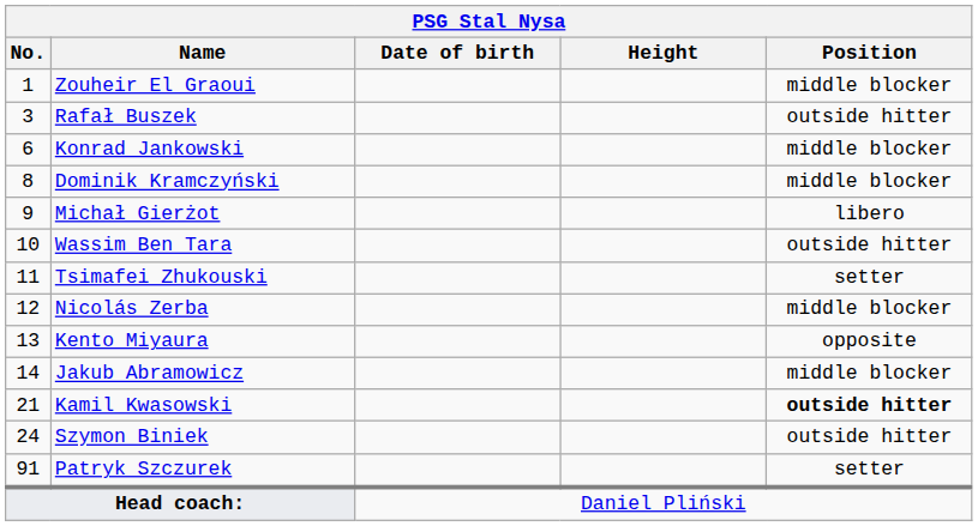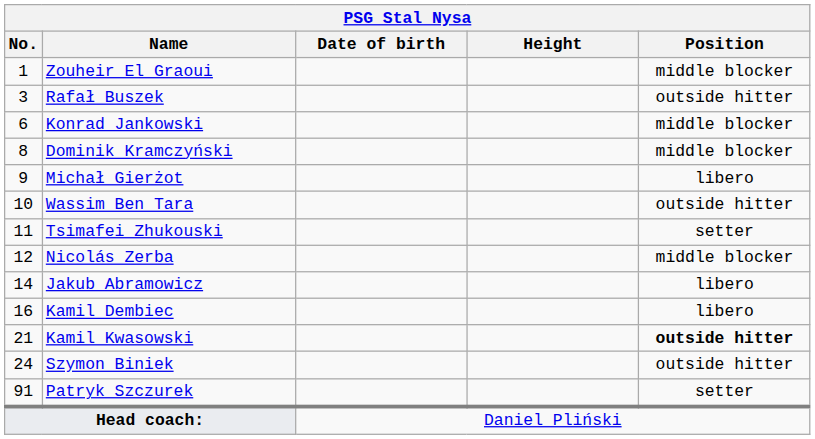- row: 13 | Kento Miyaura | opposite
Jakub Abramowicz | Position: middle blocker -> libero
+ row: 16 | Kamil Dembiec | libero
